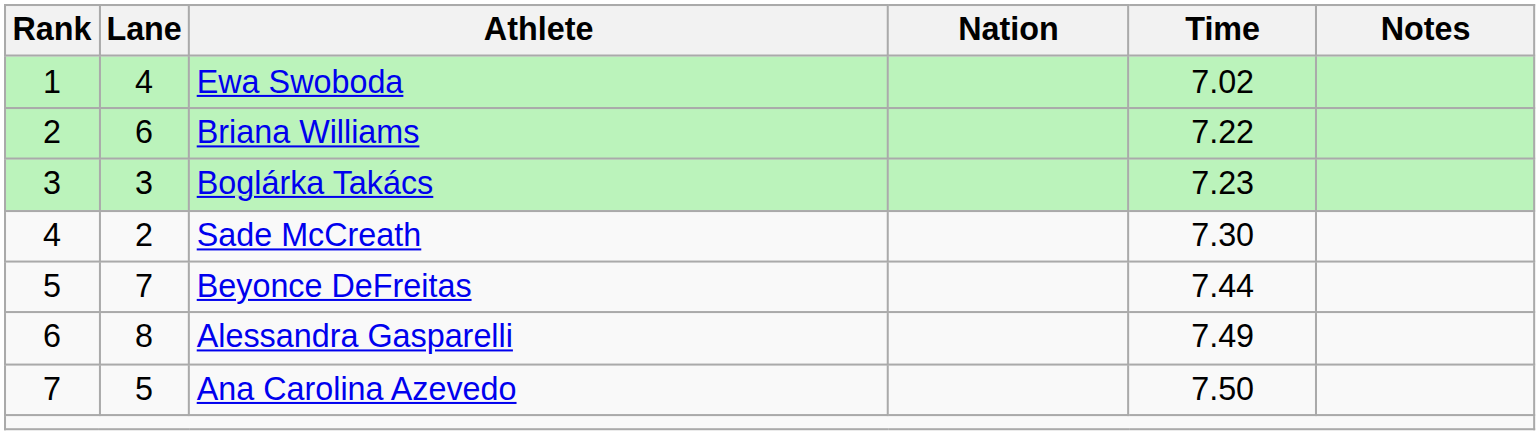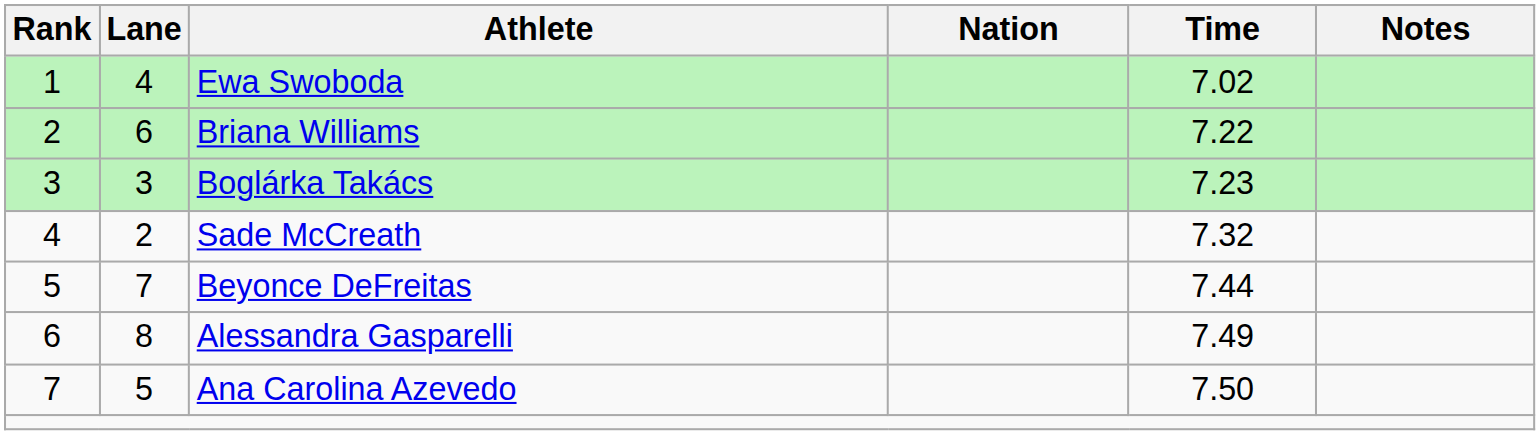Sade McCreath | Time: 7.30 -> 7.32
